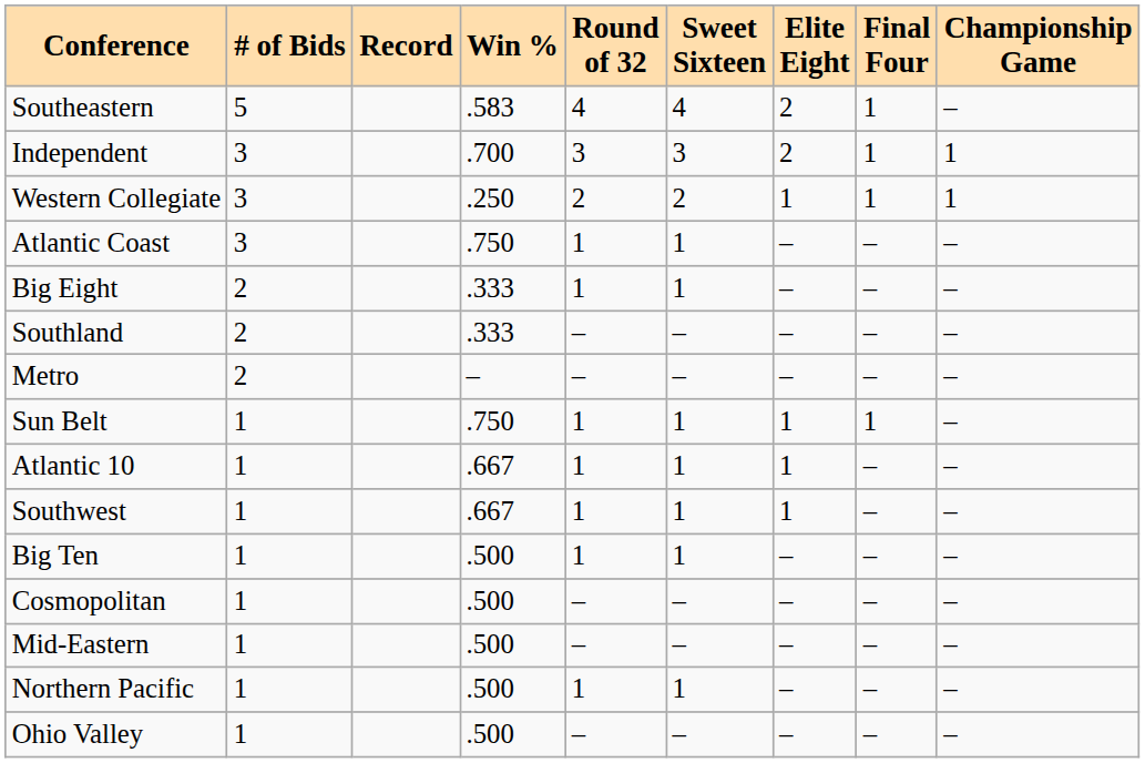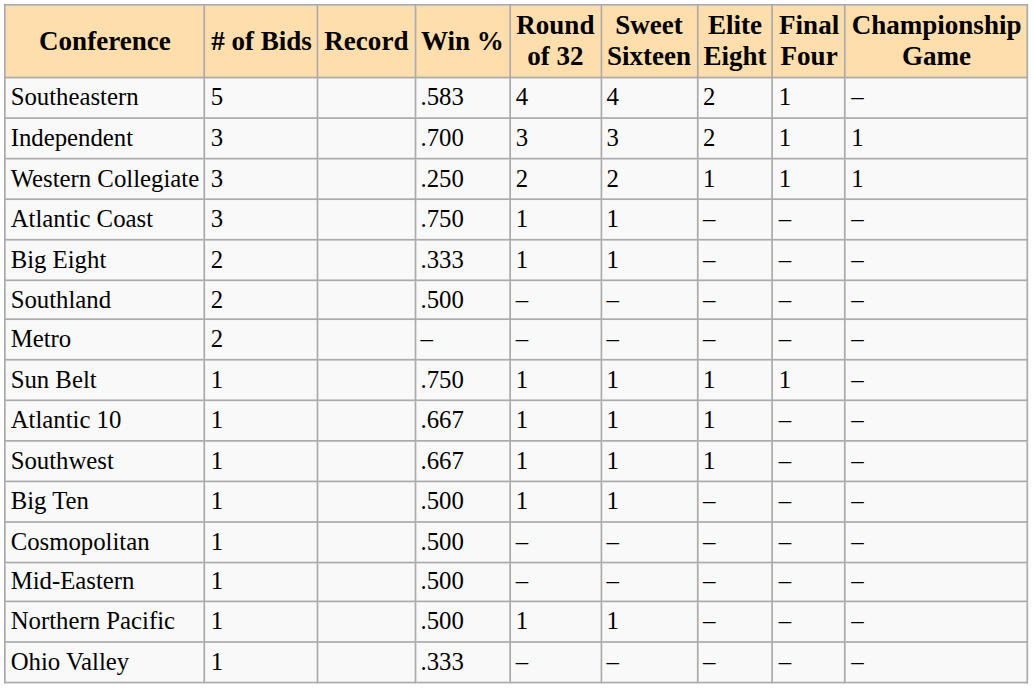Southland | Win %: .333 -> .500
Ohio Valley | Win %: .500 -> .333
